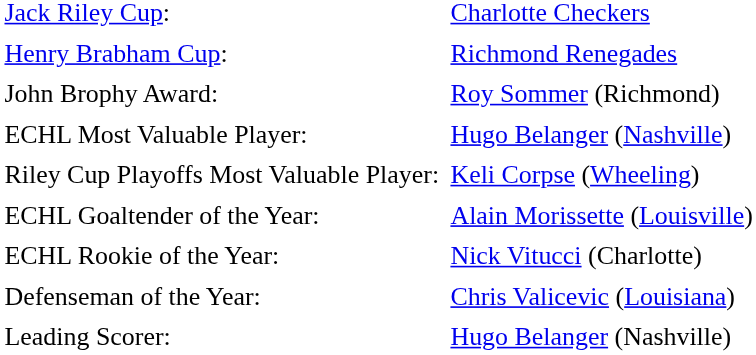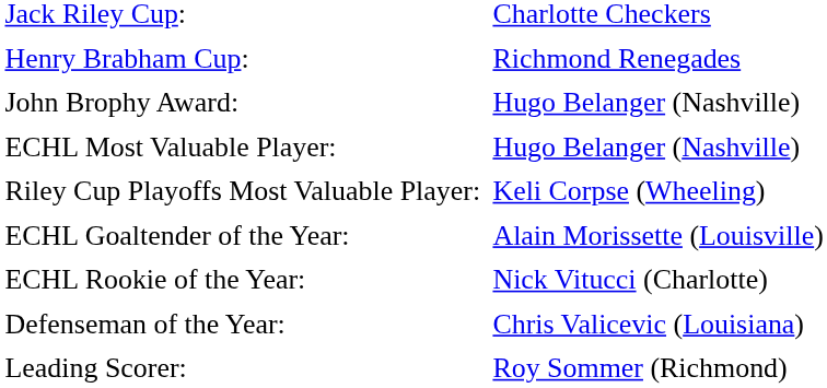John Brophy Award: | column 2: Roy Sommer (Richmond) -> Hugo Belanger (Nashville)
Leading Scorer: | column 2: Hugo Belanger (Nashville) -> Roy Sommer (Richmond)
